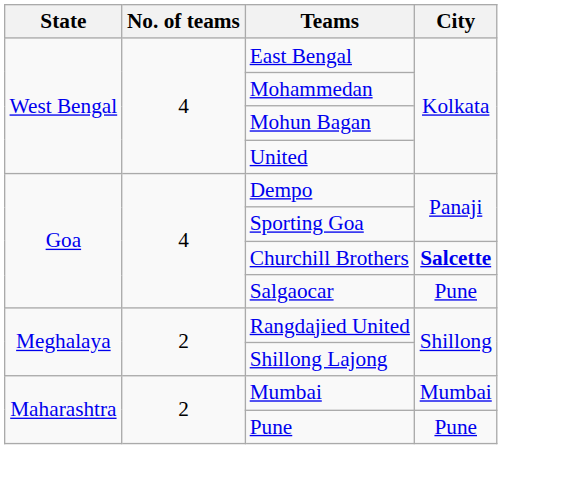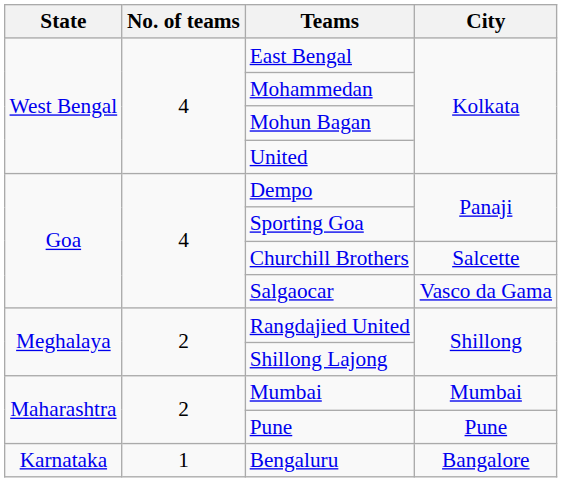Churchill Brothers | City: bold -> normal
Salgaocar | City: Pune -> Vasco da Gama
+ row: Karnataka | 1 | Bengaluru | Bangalore
